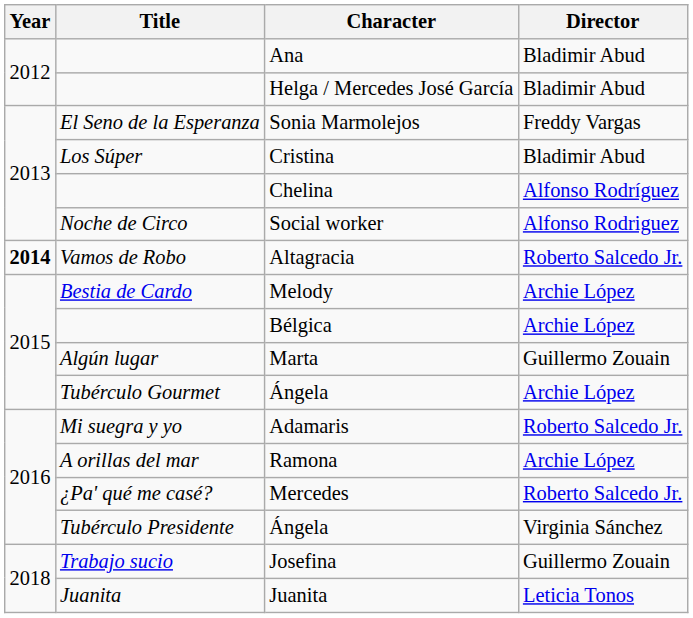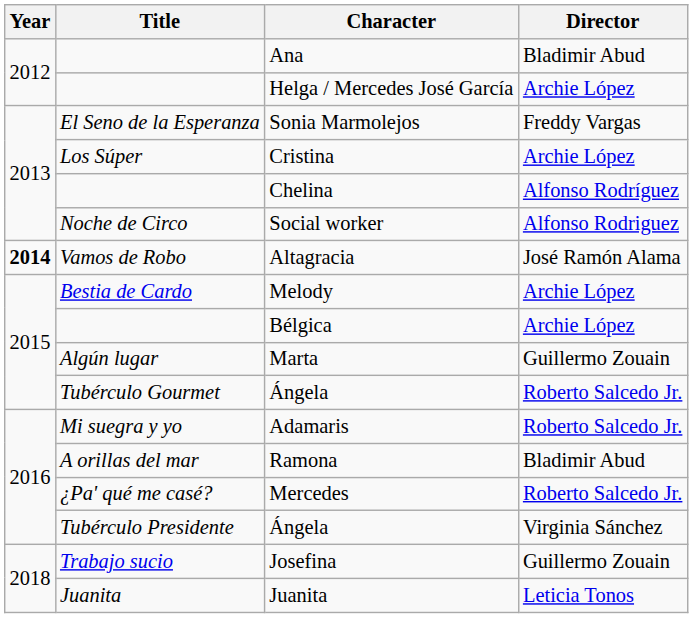Helga / Mercedes José García | Director: Bladimir Abud -> Archie López
Cristina | Director: Bladimir Abud -> Archie López
Altagracia | Director: Roberto Salcedo Jr. -> José Ramón Alama
Tubérculo Gourmet / Ángela | Director: Archie López -> Roberto Salcedo Jr.
Ramona | Director: Archie López -> Bladimir Abud
